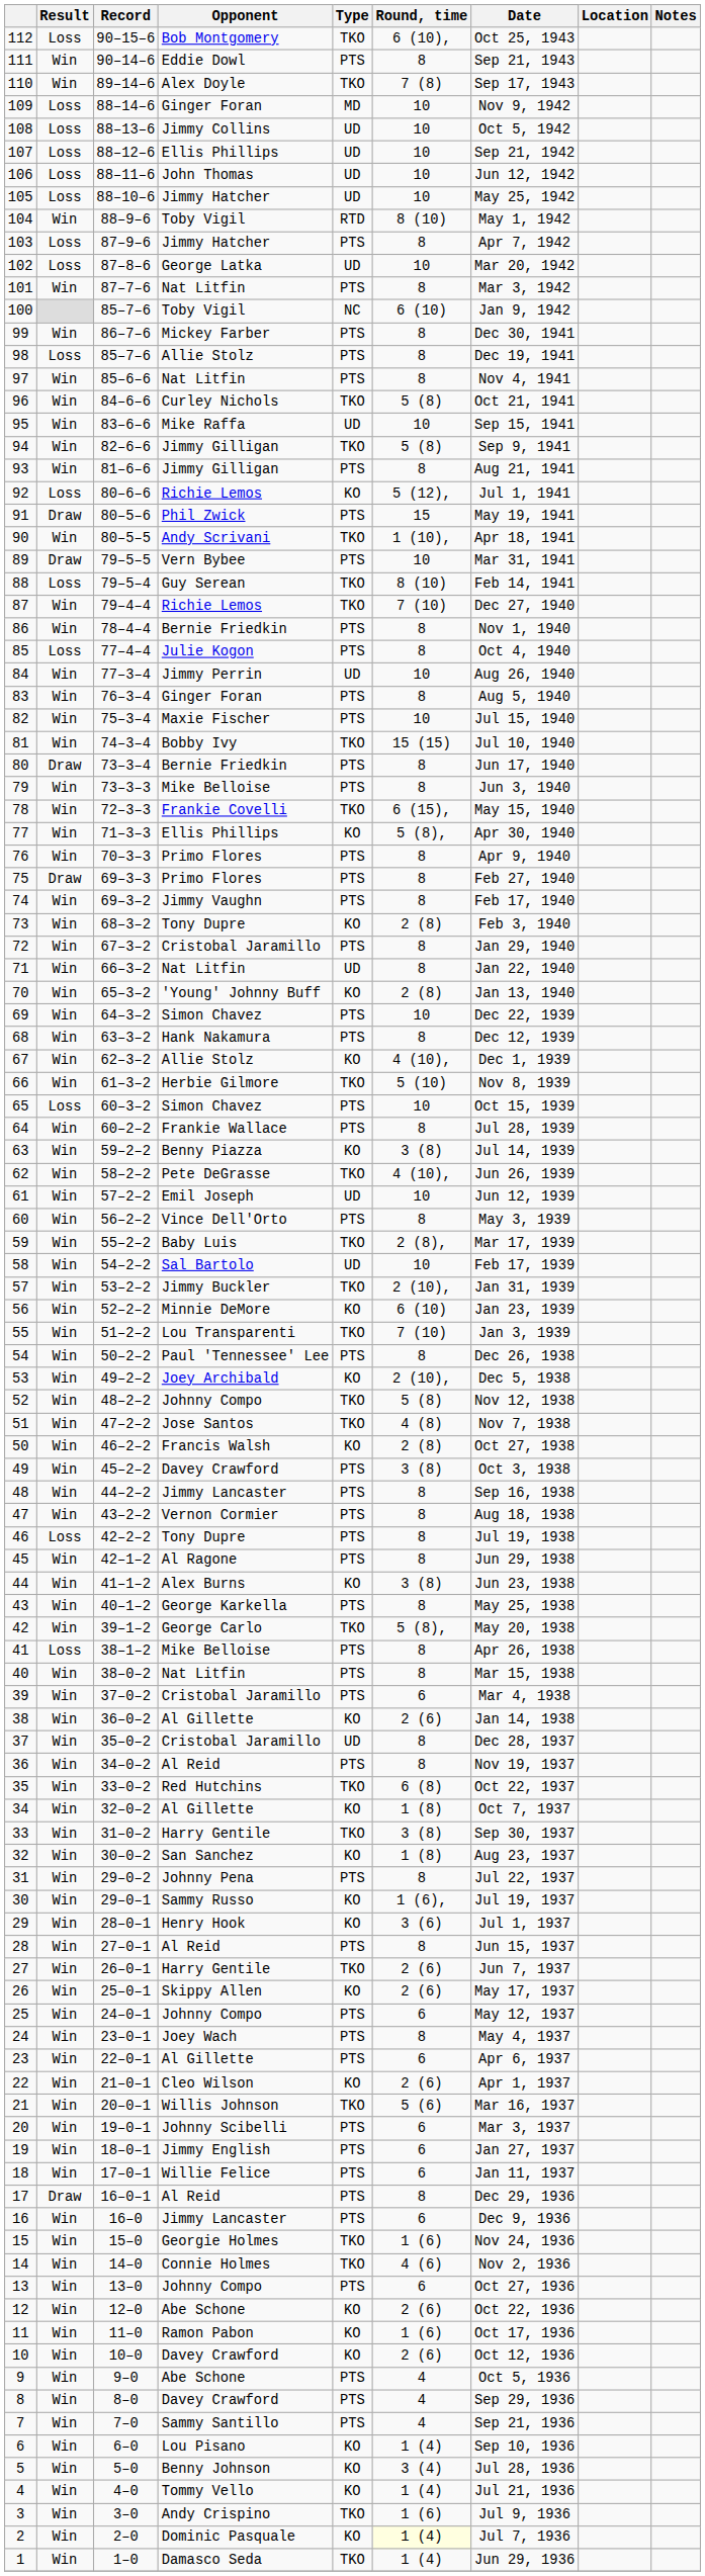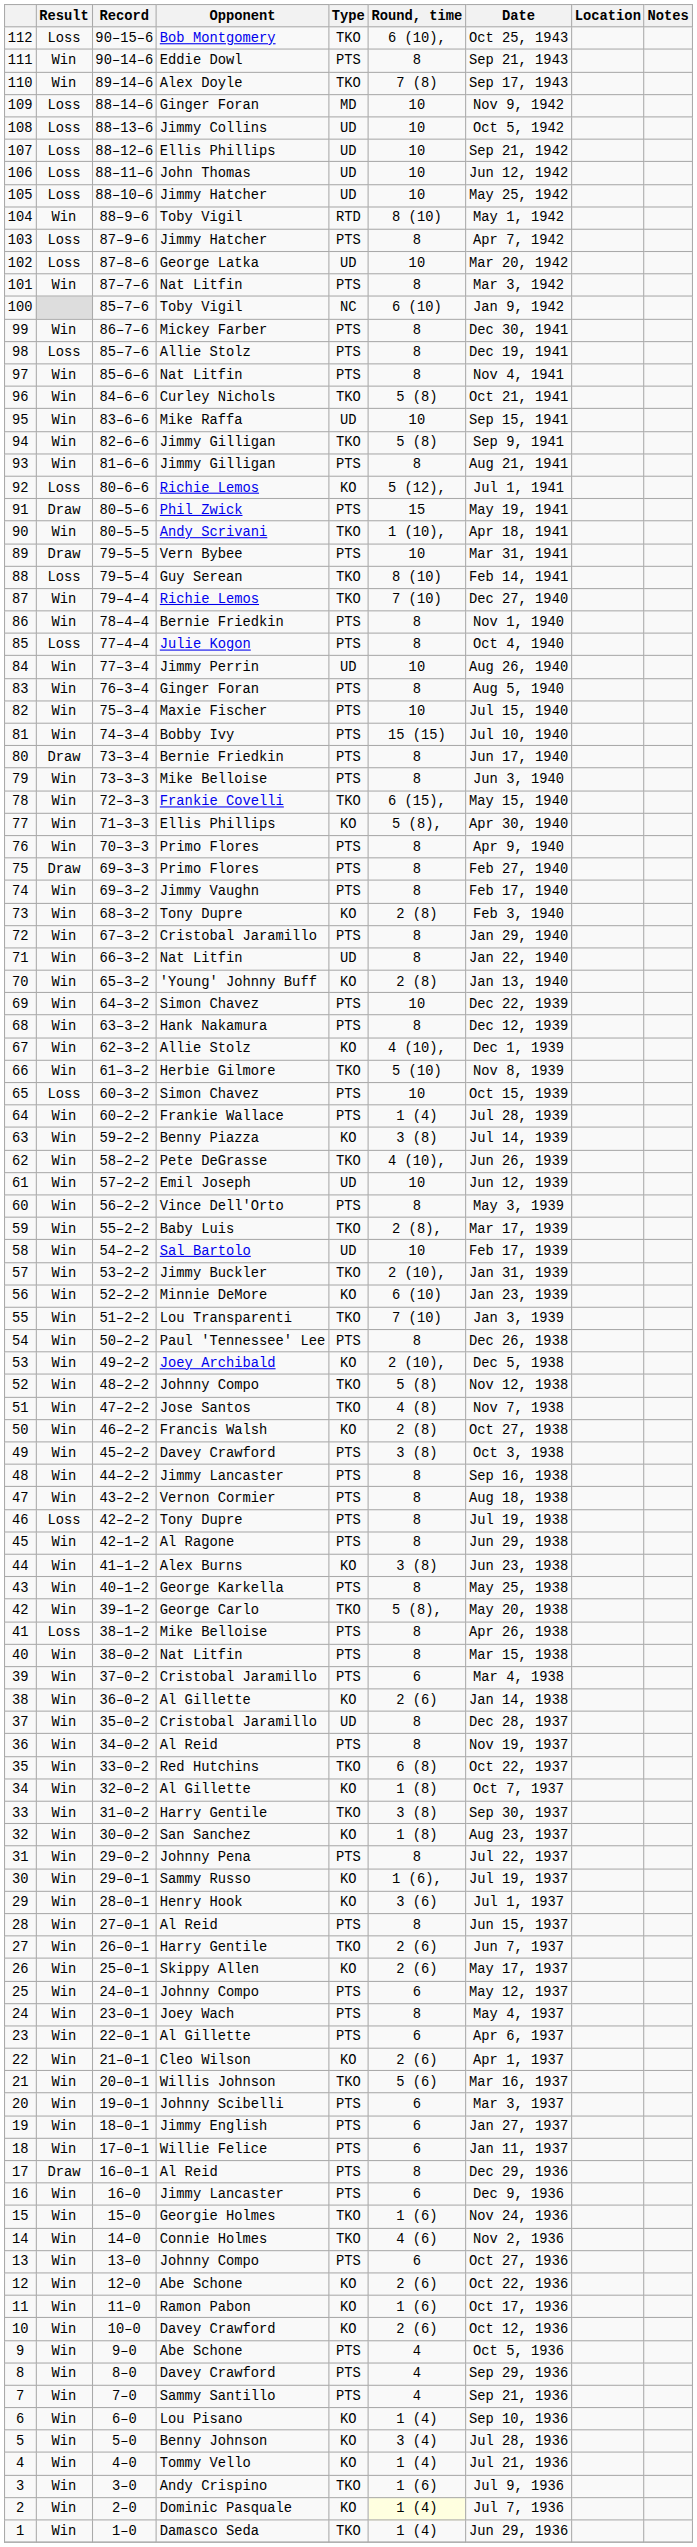81 | Type: TKO -> PTS
64 | Round, time: 8 -> 1 (4)
